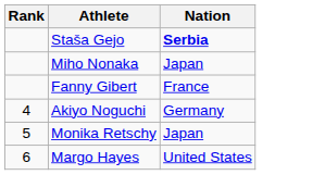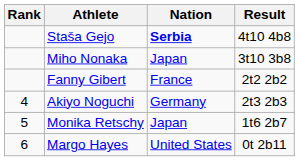+ column: Result | 4t10 4b8 | 3t10 3b8 | 2t2 2b2 | 2t3 2b3 | 1t6 2b7 | 0t 2b11
